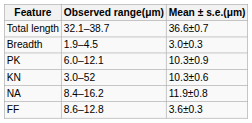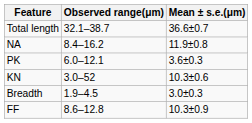rows swapped: Breadth <-> NA
PK | Mean ± s.e.(μm): 10.3±0.9 -> 3.6±0.3
FF | Mean ± s.e.(μm): 3.6±0.3 -> 10.3±0.9
